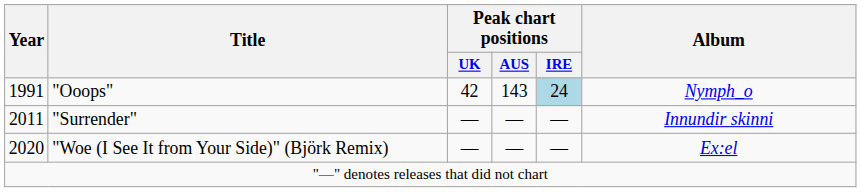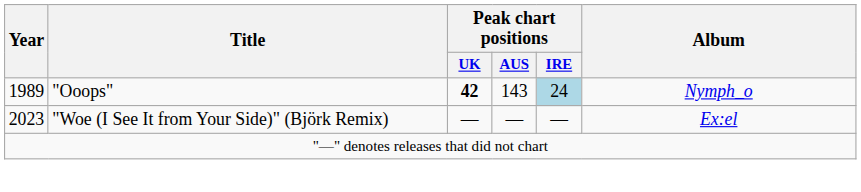"Ooops" | Year: 1991 -> 1989
"Ooops" | Peak chart positions / UK: normal -> bold
- row: 2011 | "Surrender" | — | — | — | Innundir skinni
"Woe (I See It from Your Side)" (Björk Remix) | Year: 2020 -> 2023
